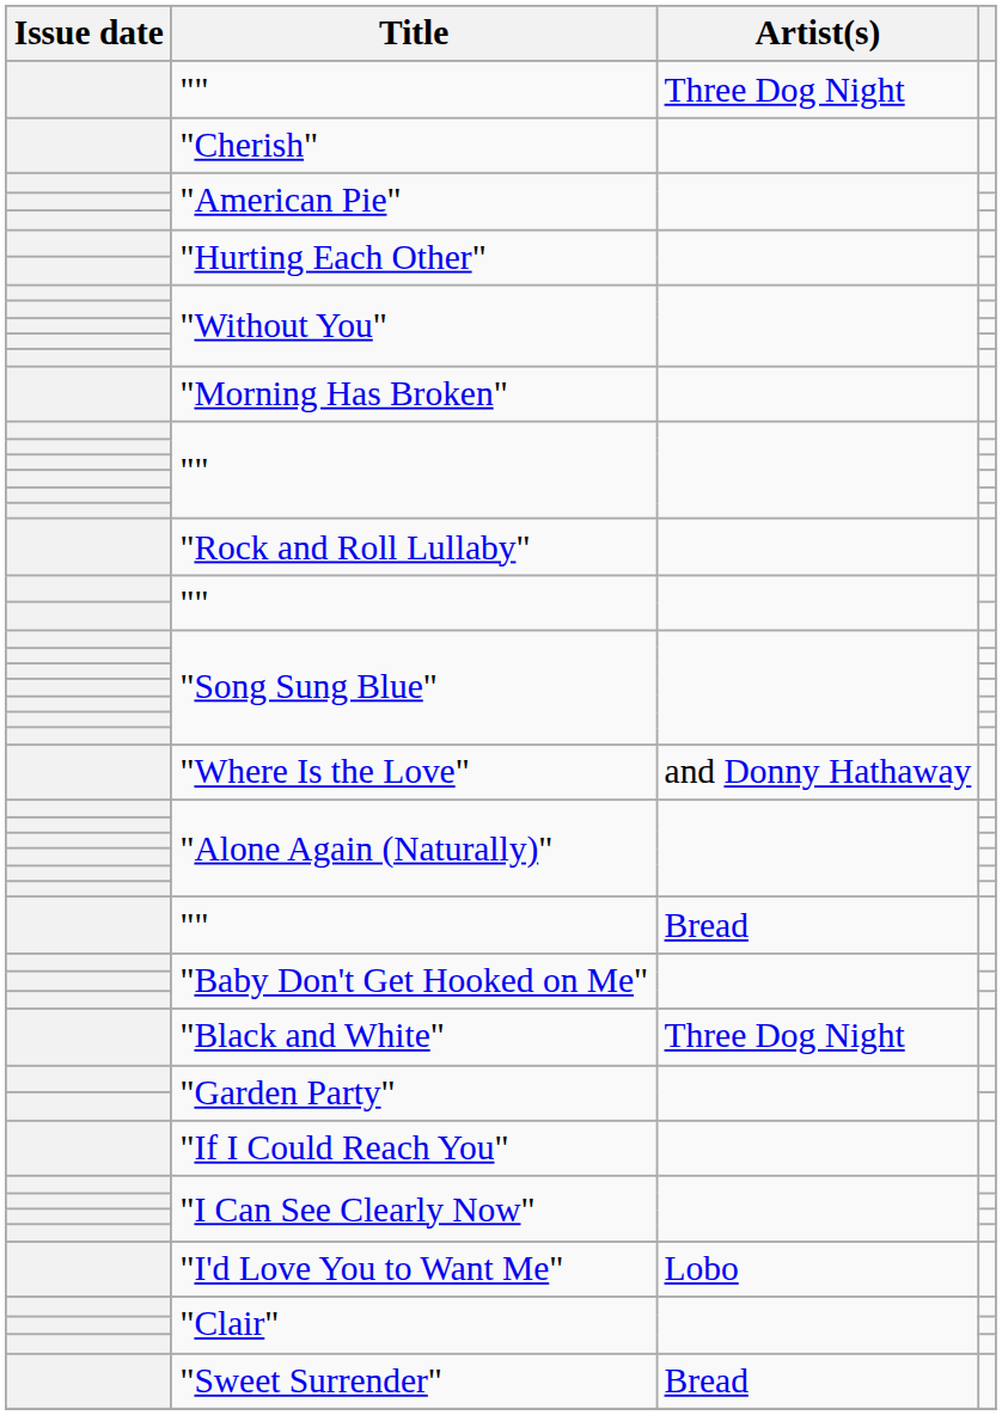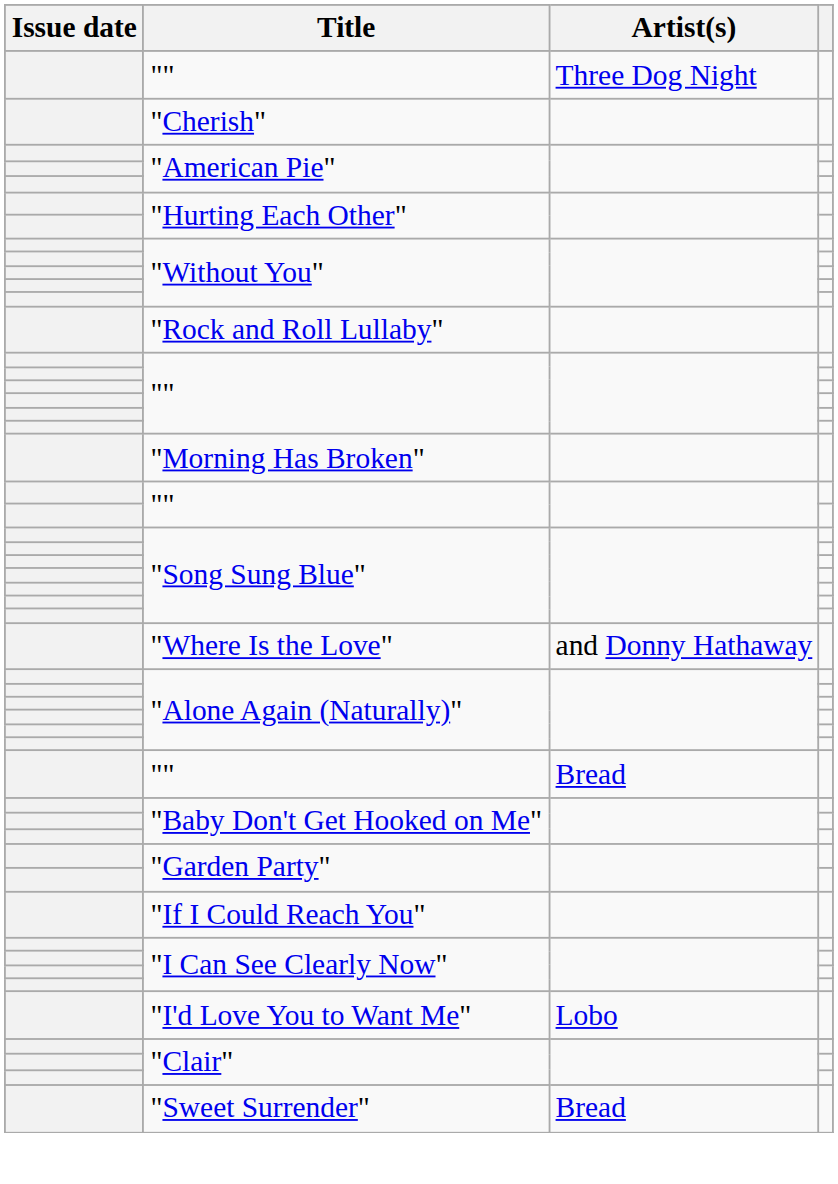rows swapped: "Rock and Roll Lullaby" <-> "Morning Has Broken"
- row: "Black and White" | Three Dog Night
